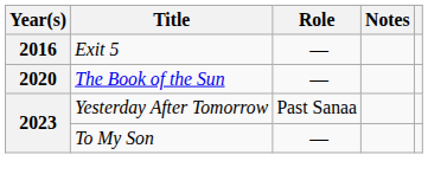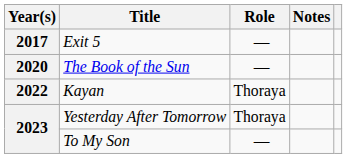Exit 5 | Year(s): 2016 -> 2017
+ row: 2022 | Kayan | Thoraya
Yesterday After Tomorrow | Role: Past Sanaa -> Thoraya
